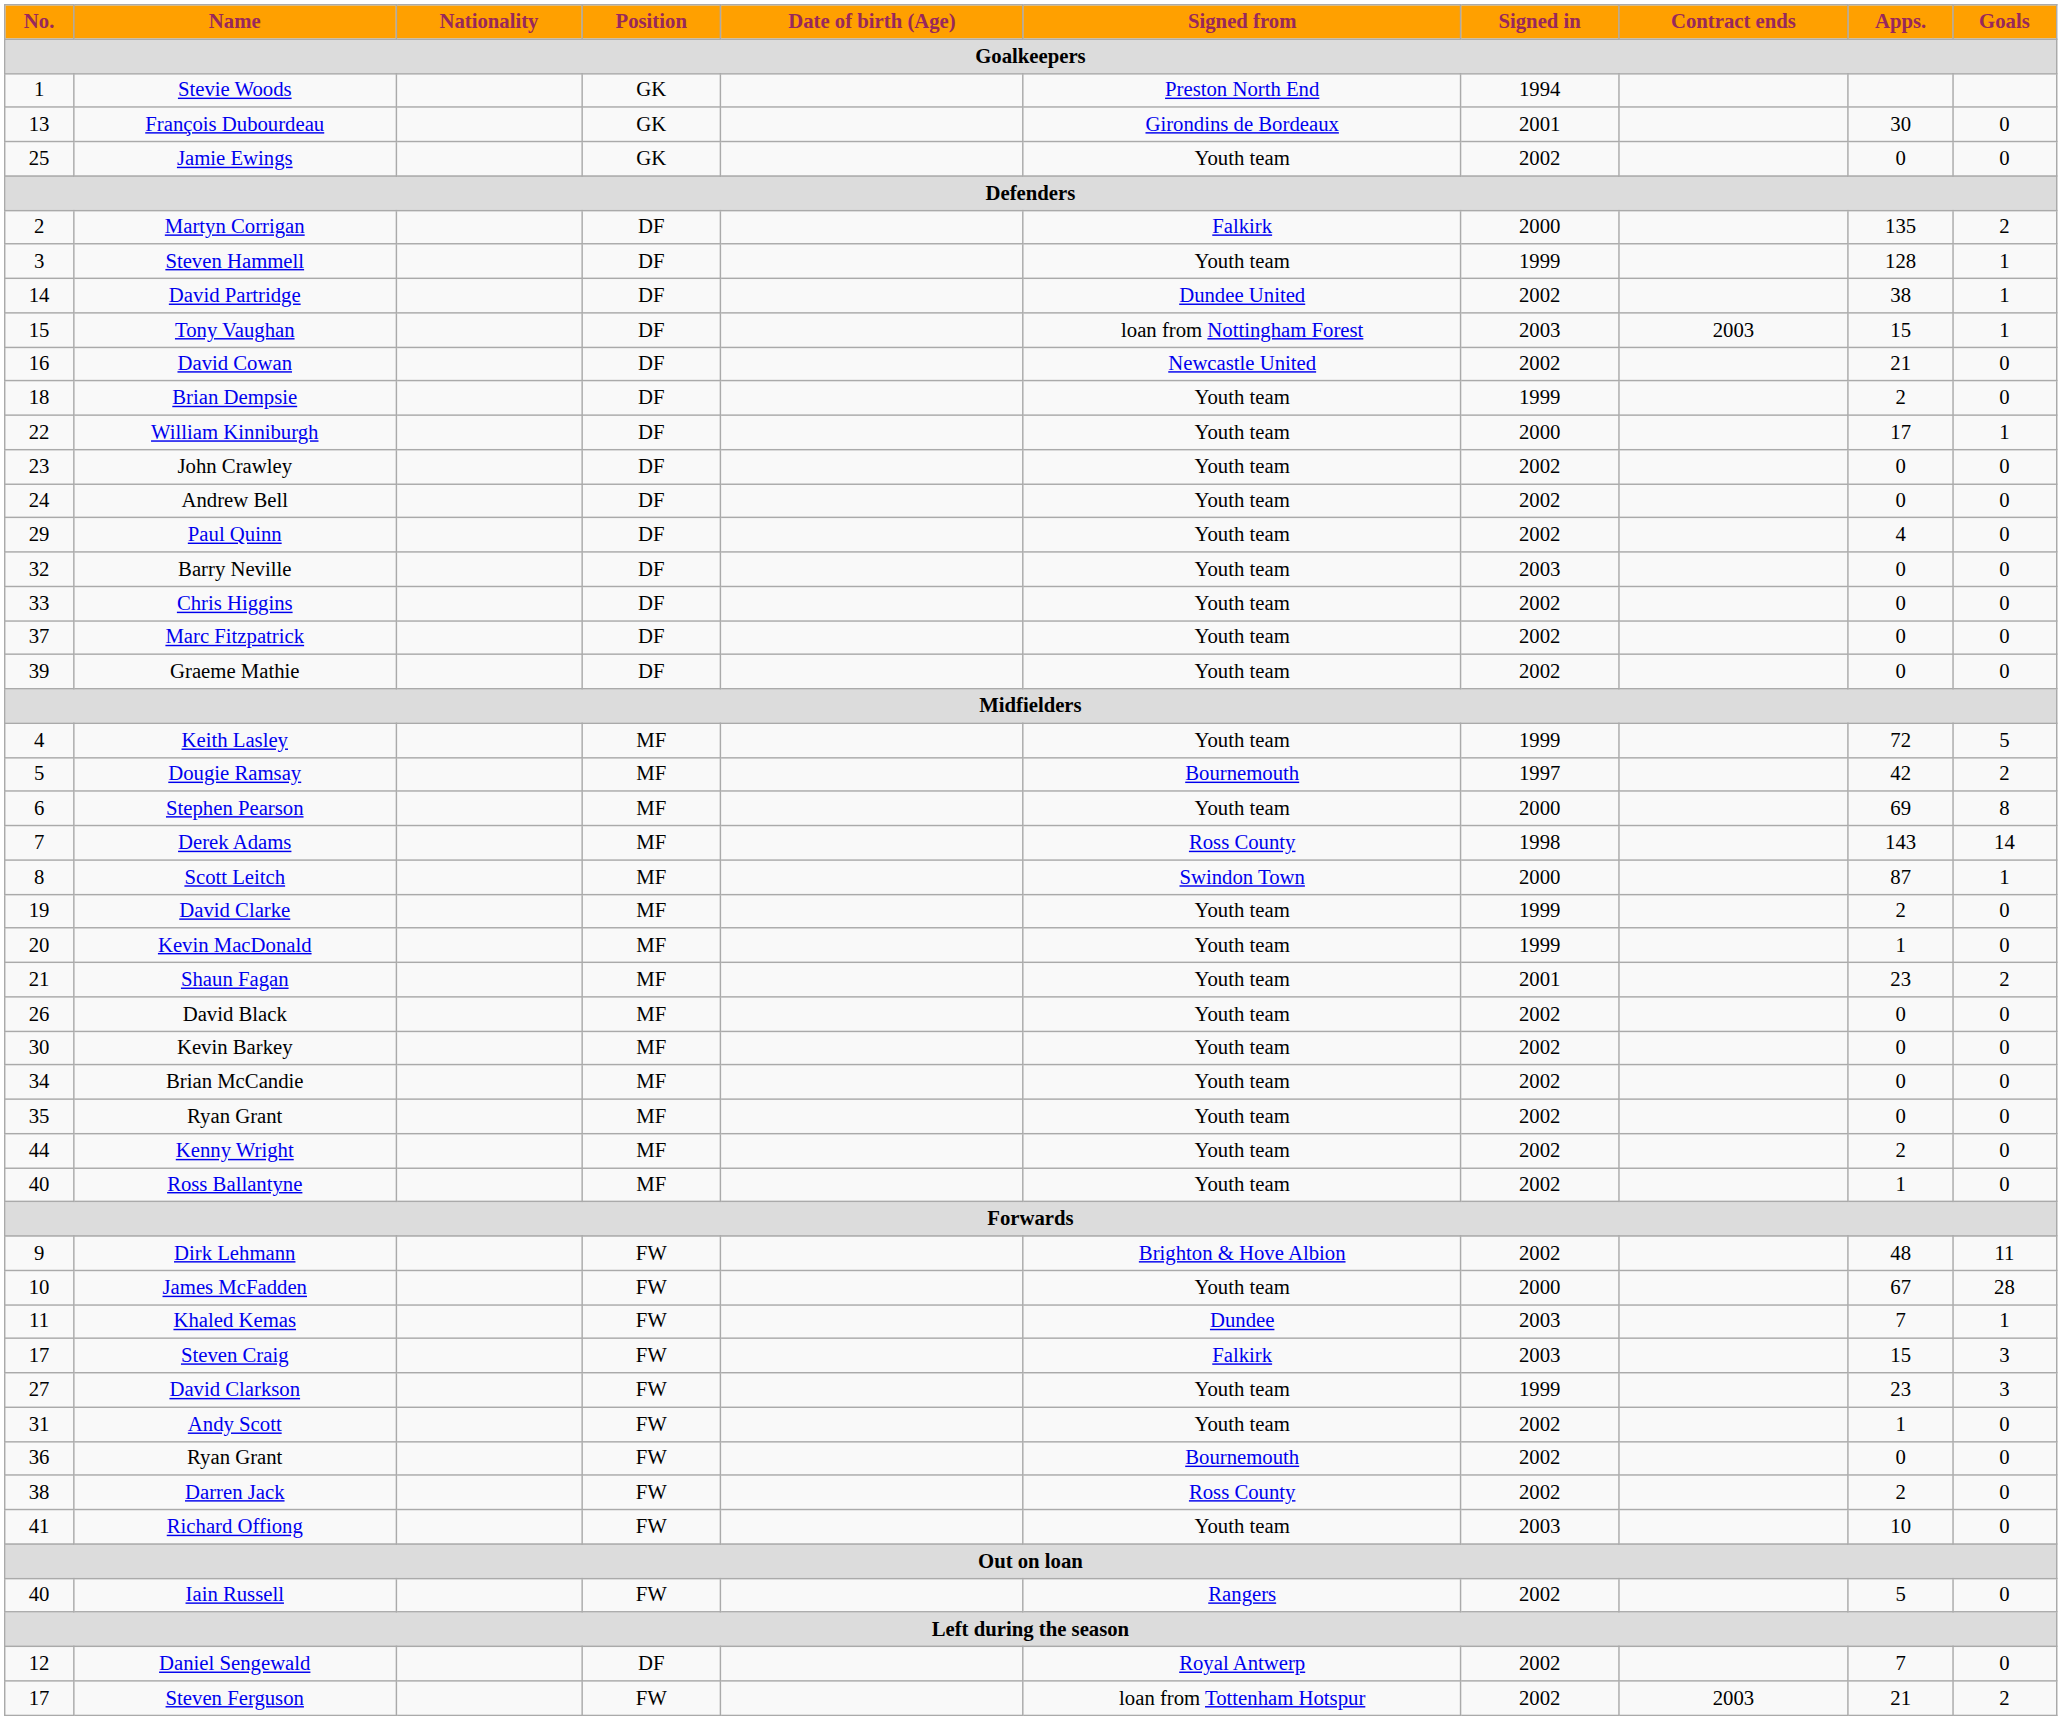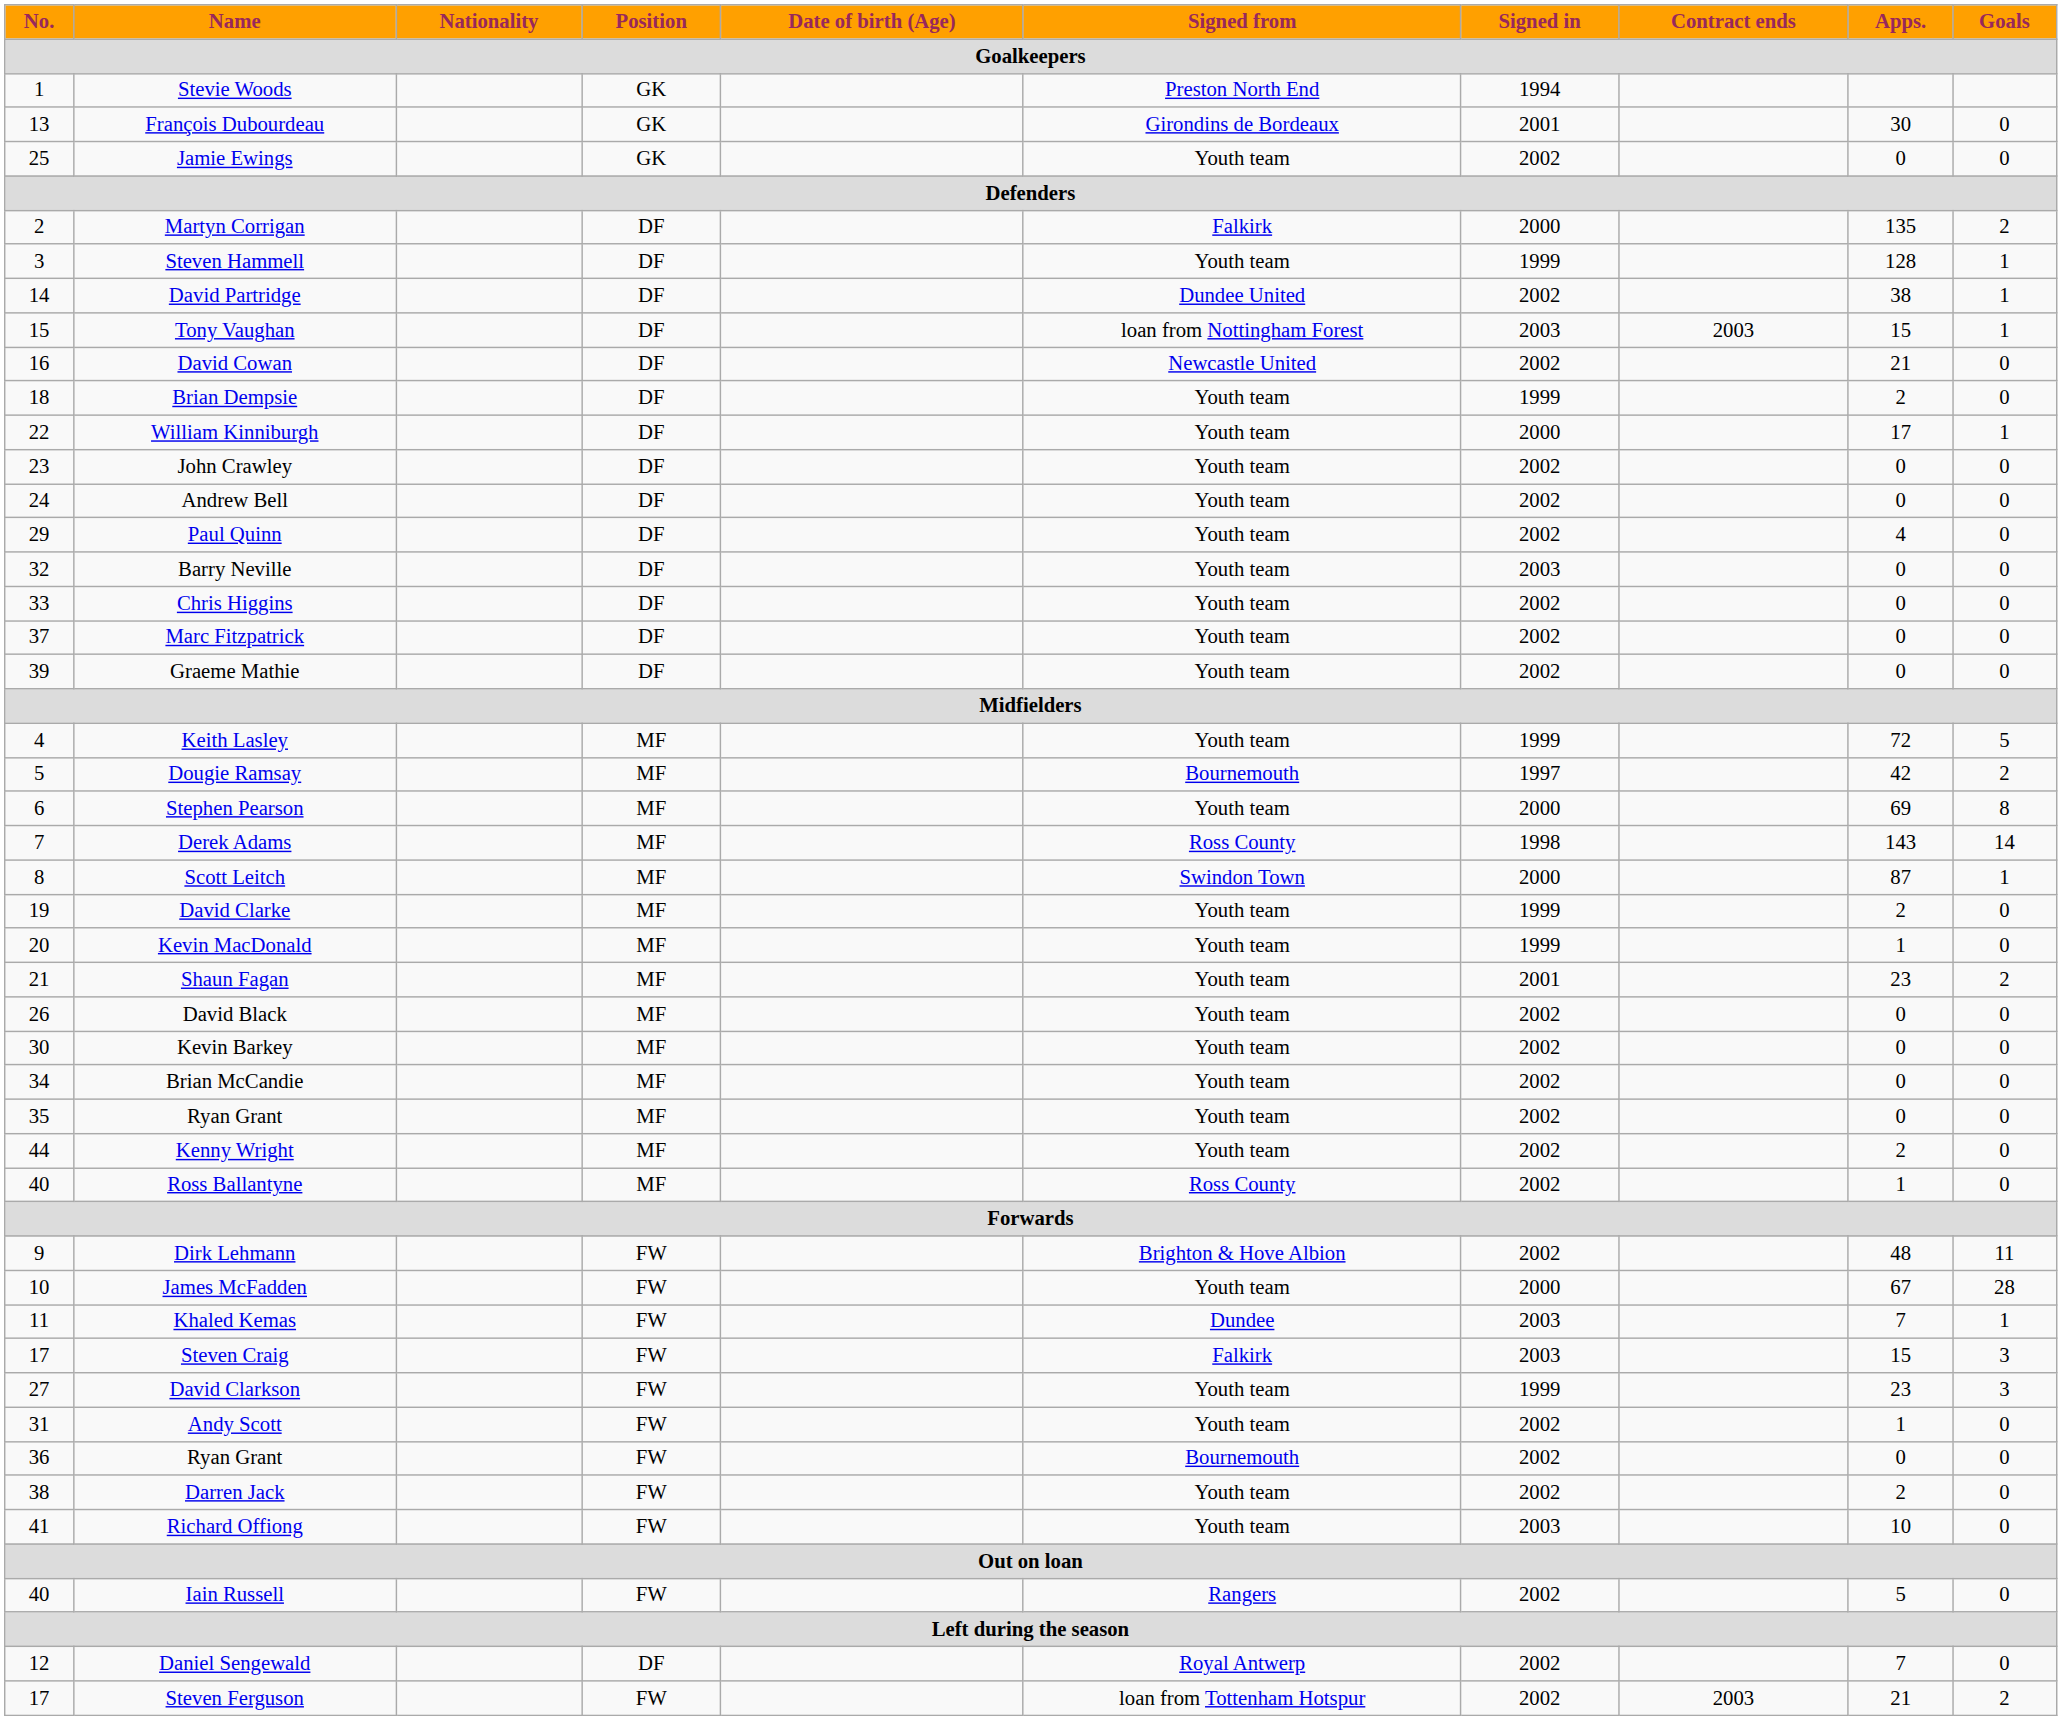Ross Ballantyne | Signed from: Youth team -> Ross County
Darren Jack | Signed from: Ross County -> Youth team
